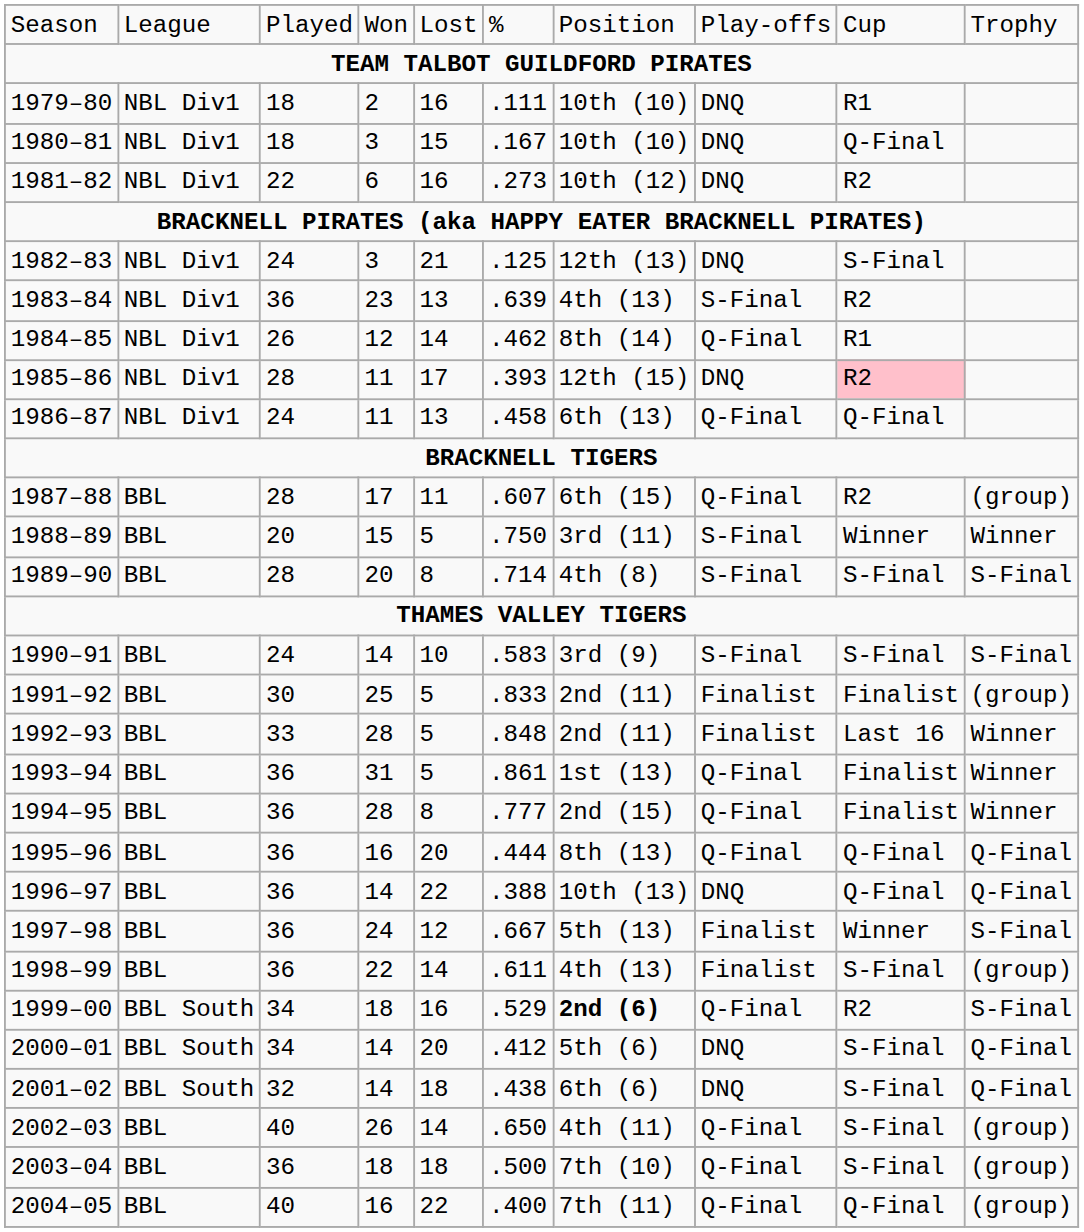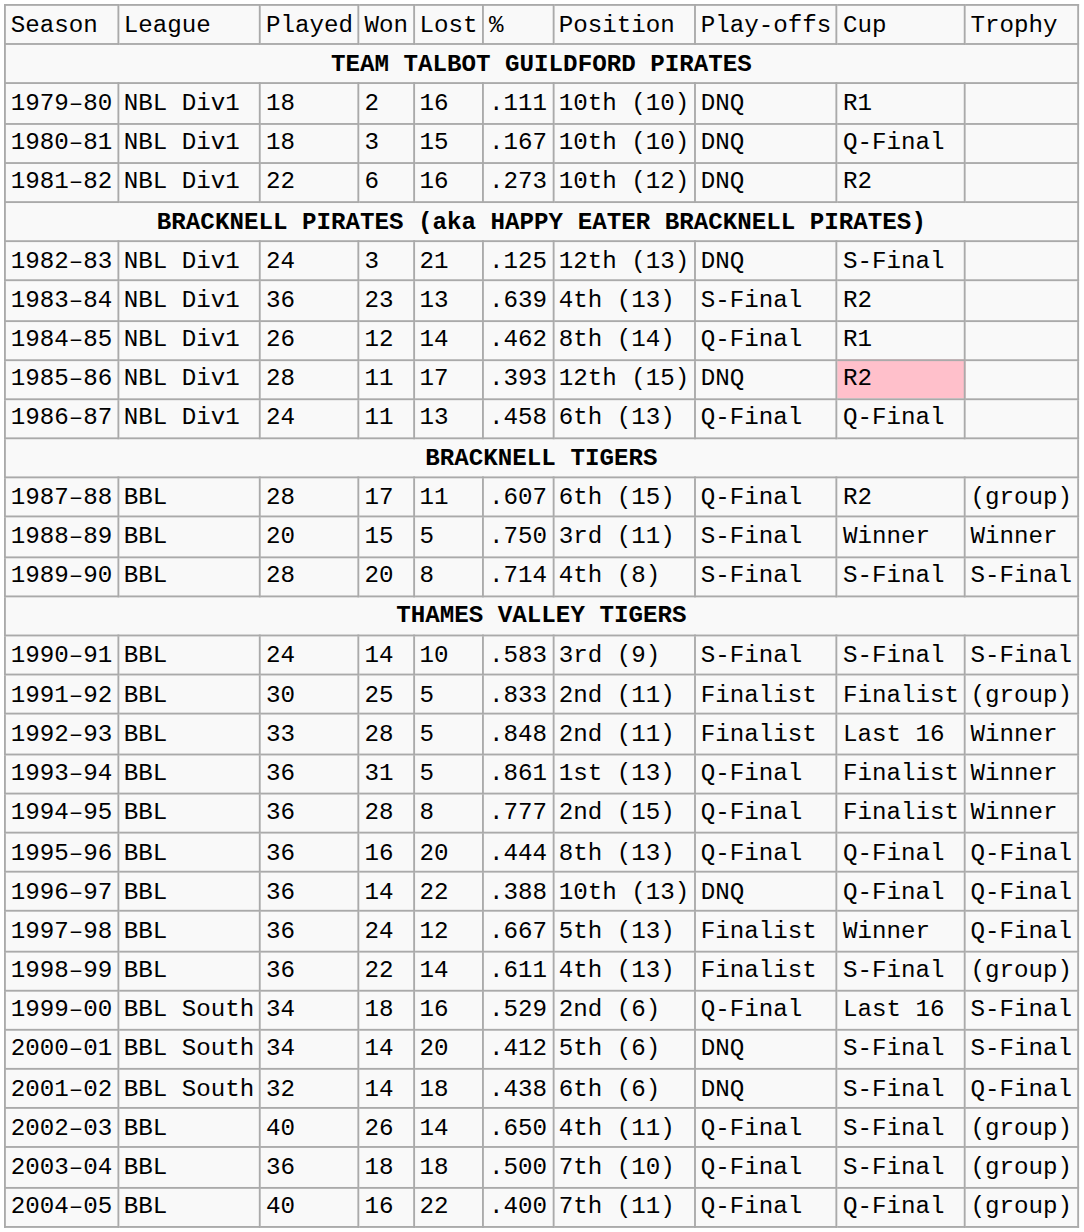1997–98 | column 10: S-Final -> Q-Final
1999–00 | column 7: bold -> normal
1999–00 | column 9: R2 -> Last 16
2000–01 | column 10: Q-Final -> S-Final
